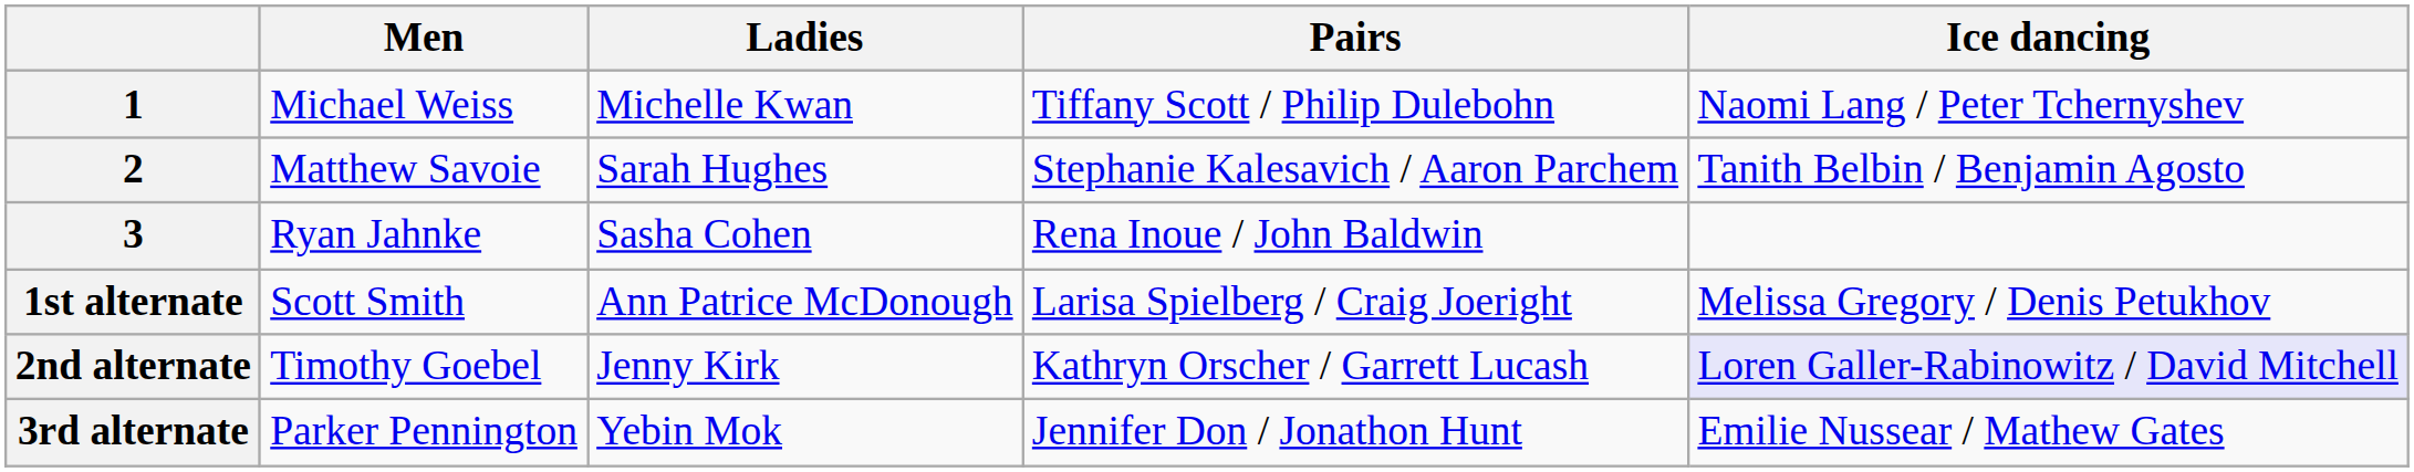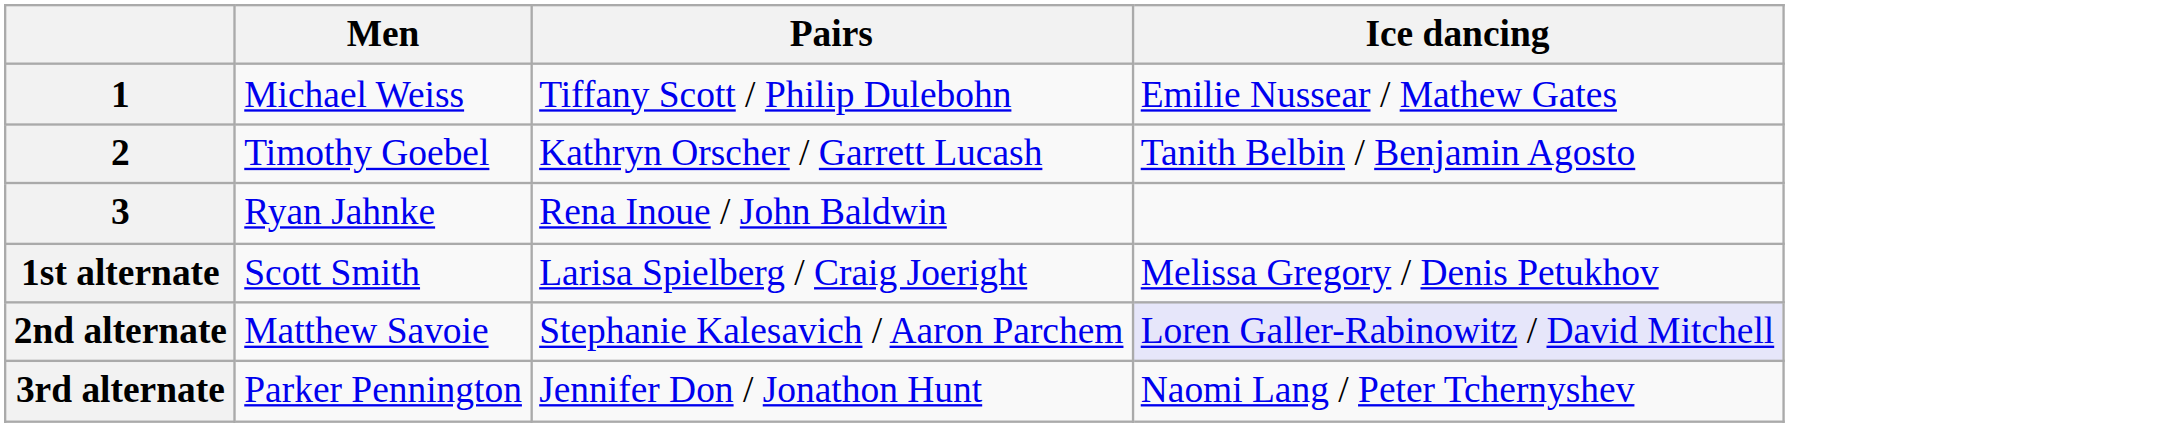- column: Ladies | Michelle Kwan | Sarah Hughes | Sasha Cohen | Ann Patrice McDonough | Jenny Kirk | Yebin Mok
1 | Ice dancing: Naomi Lang / Peter Tchernyshev -> Emilie Nussear / Mathew Gates
2 | Men: Matthew Savoie -> Timothy Goebel
2 | Pairs: Stephanie Kalesavich / Aaron Parchem -> Kathryn Orscher / Garrett Lucash
2nd alternate | Men: Timothy Goebel -> Matthew Savoie
2nd alternate | Pairs: Kathryn Orscher / Garrett Lucash -> Stephanie Kalesavich / Aaron Parchem
3rd alternate | Ice dancing: Emilie Nussear / Mathew Gates -> Naomi Lang / Peter Tchernyshev
